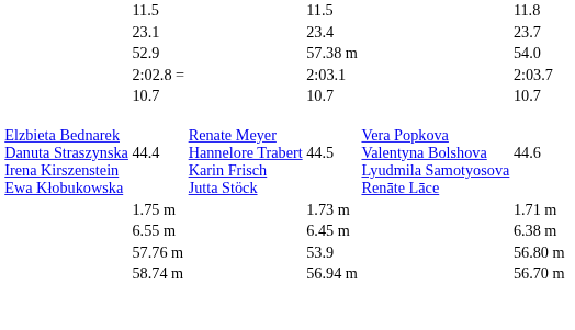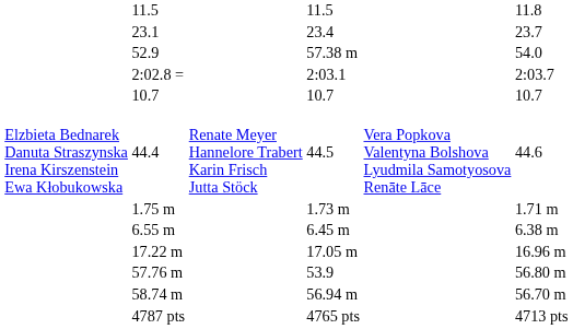+ row: 17.22 m | 17.05 m | 16.96 m
+ row: 4787 pts | 4765 pts | 4713 pts
